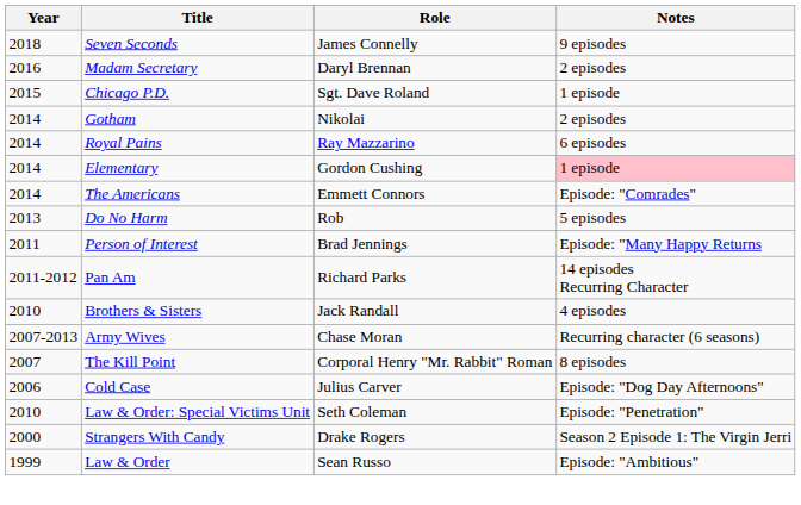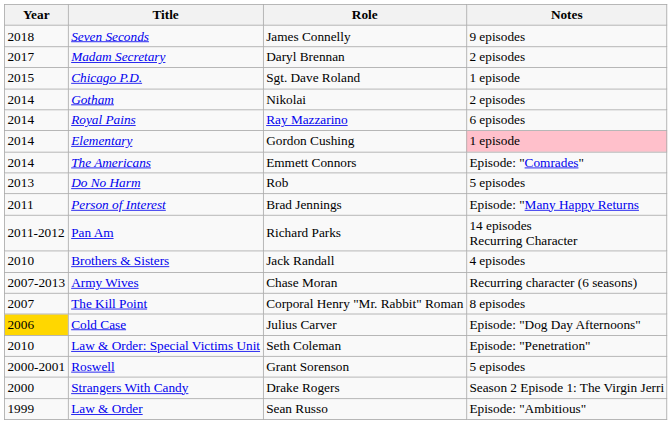Madam Secretary | Year: 2016 -> 2017
Cold Case | Year: no background -> gold background
+ row: 2000-2001 | Roswell | Grant Sorenson | 5 episodes
